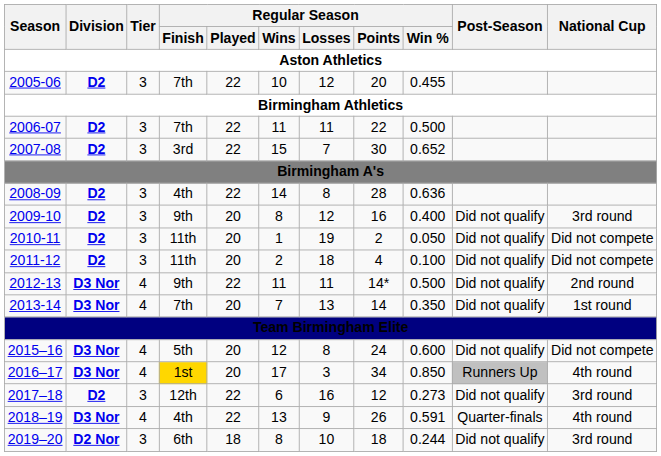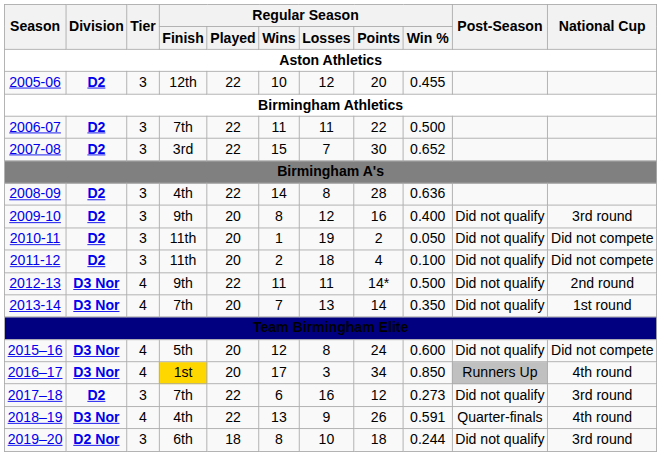2005-06 | Regular Season / Finish: 7th -> 12th
2017–18 | Regular Season / Finish: 12th -> 7th
